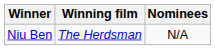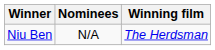columns swapped: Winning film <-> Nominees
